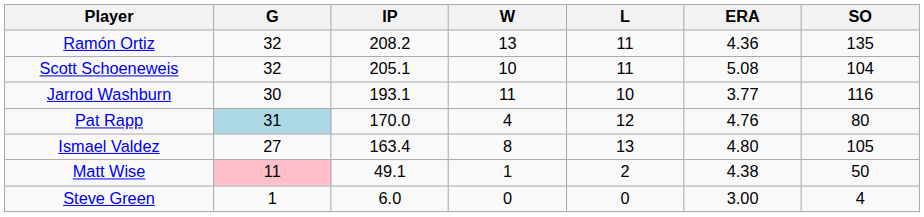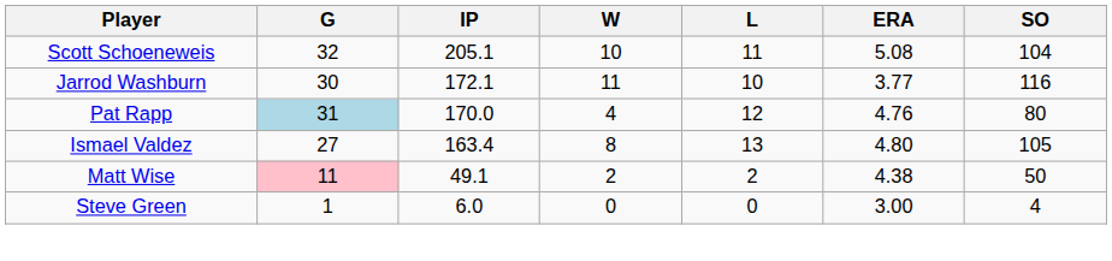- row: Ramón Ortiz | 32 | 208.2 | 13 | 11 | 4.36 | 135
Jarrod Washburn | IP: 193.1 -> 172.1
Matt Wise | W: 1 -> 2
